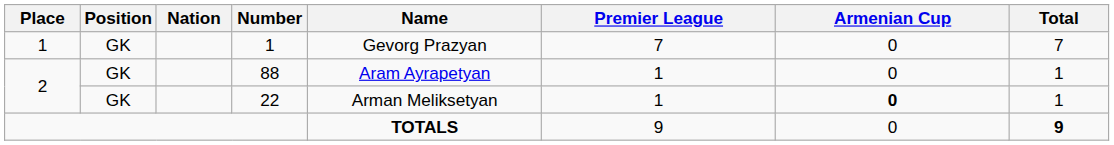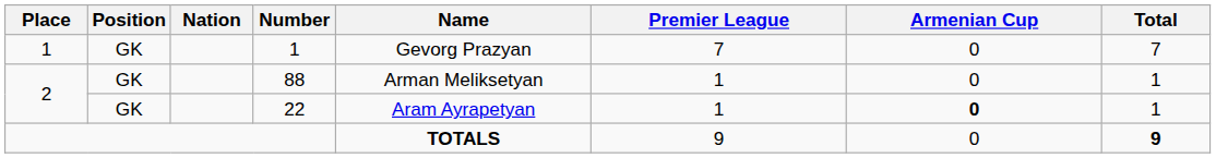88 | Name: Aram Ayrapetyan -> Arman Meliksetyan
22 | Name: Arman Meliksetyan -> Aram Ayrapetyan
